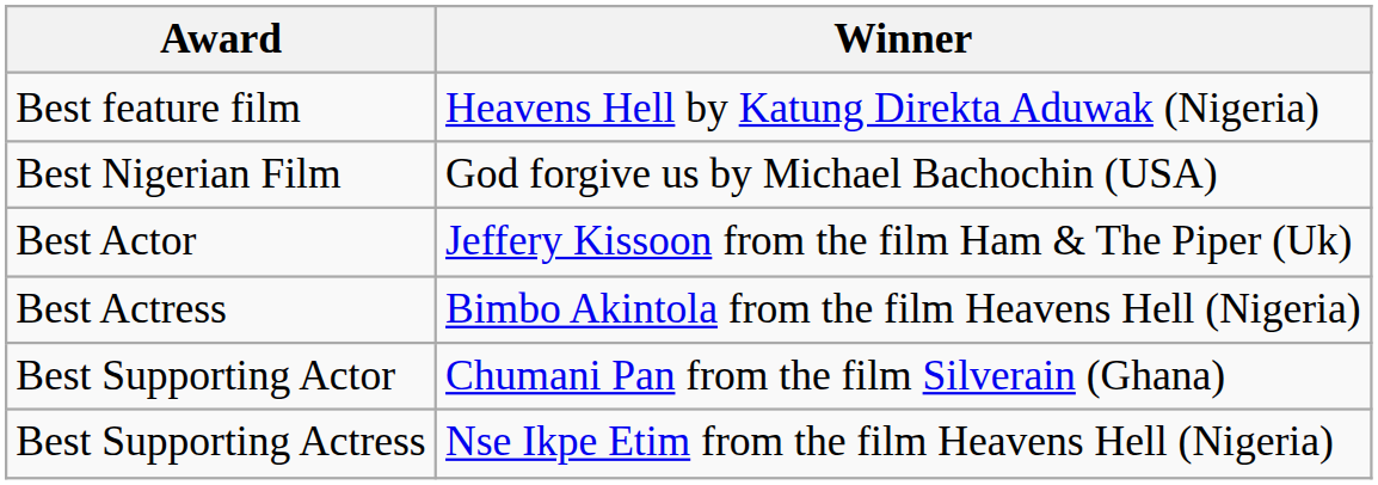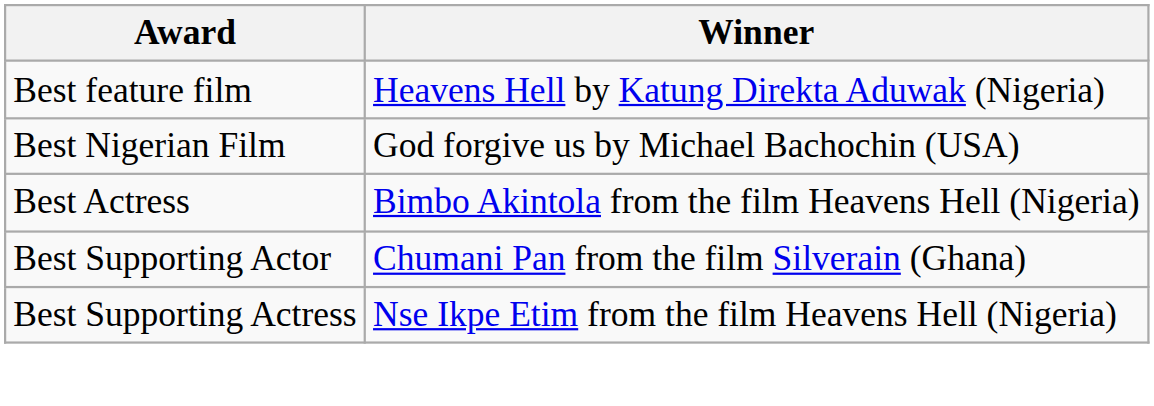- row: Best Actor | Jeffery Kissoon from the film Ham & The Piper (Uk)
